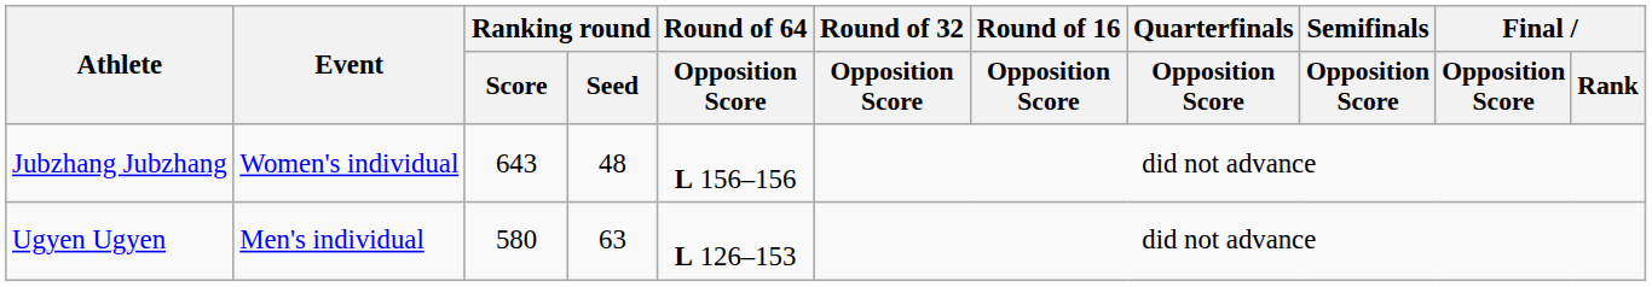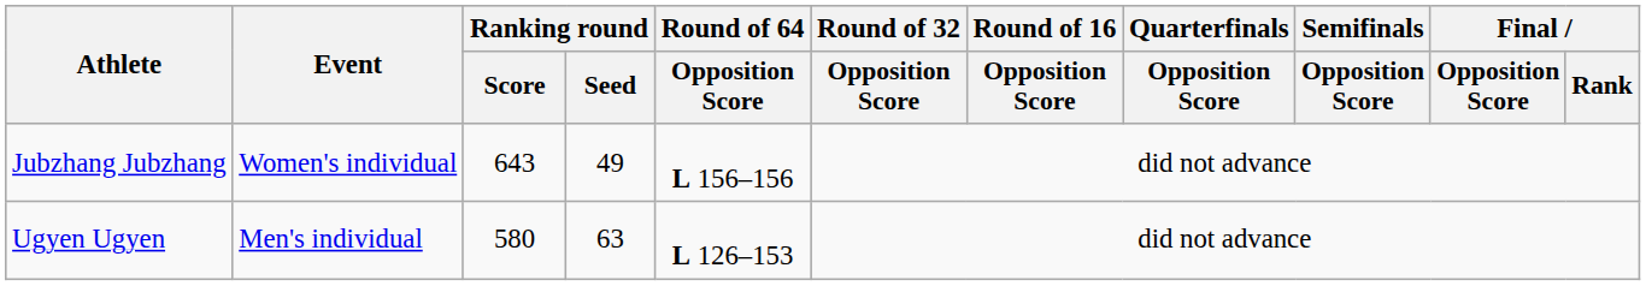Jubzhang Jubzhang | Ranking round / Seed: 48 -> 49
